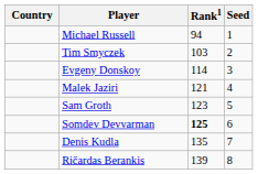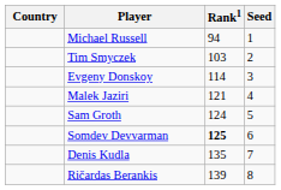Sam Groth | Rank1: 123 -> 124
